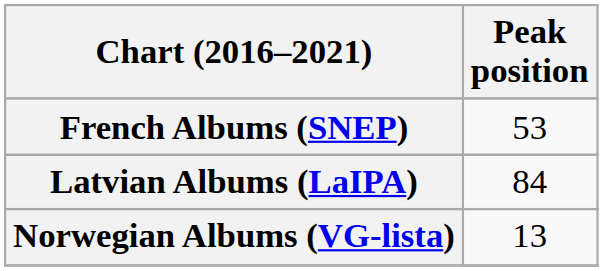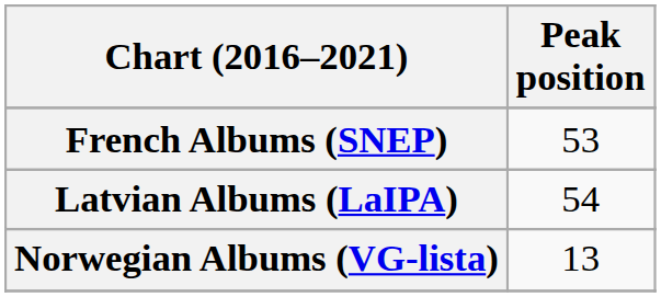Latvian Albums (LaIPA) | Peak position: 84 -> 54
